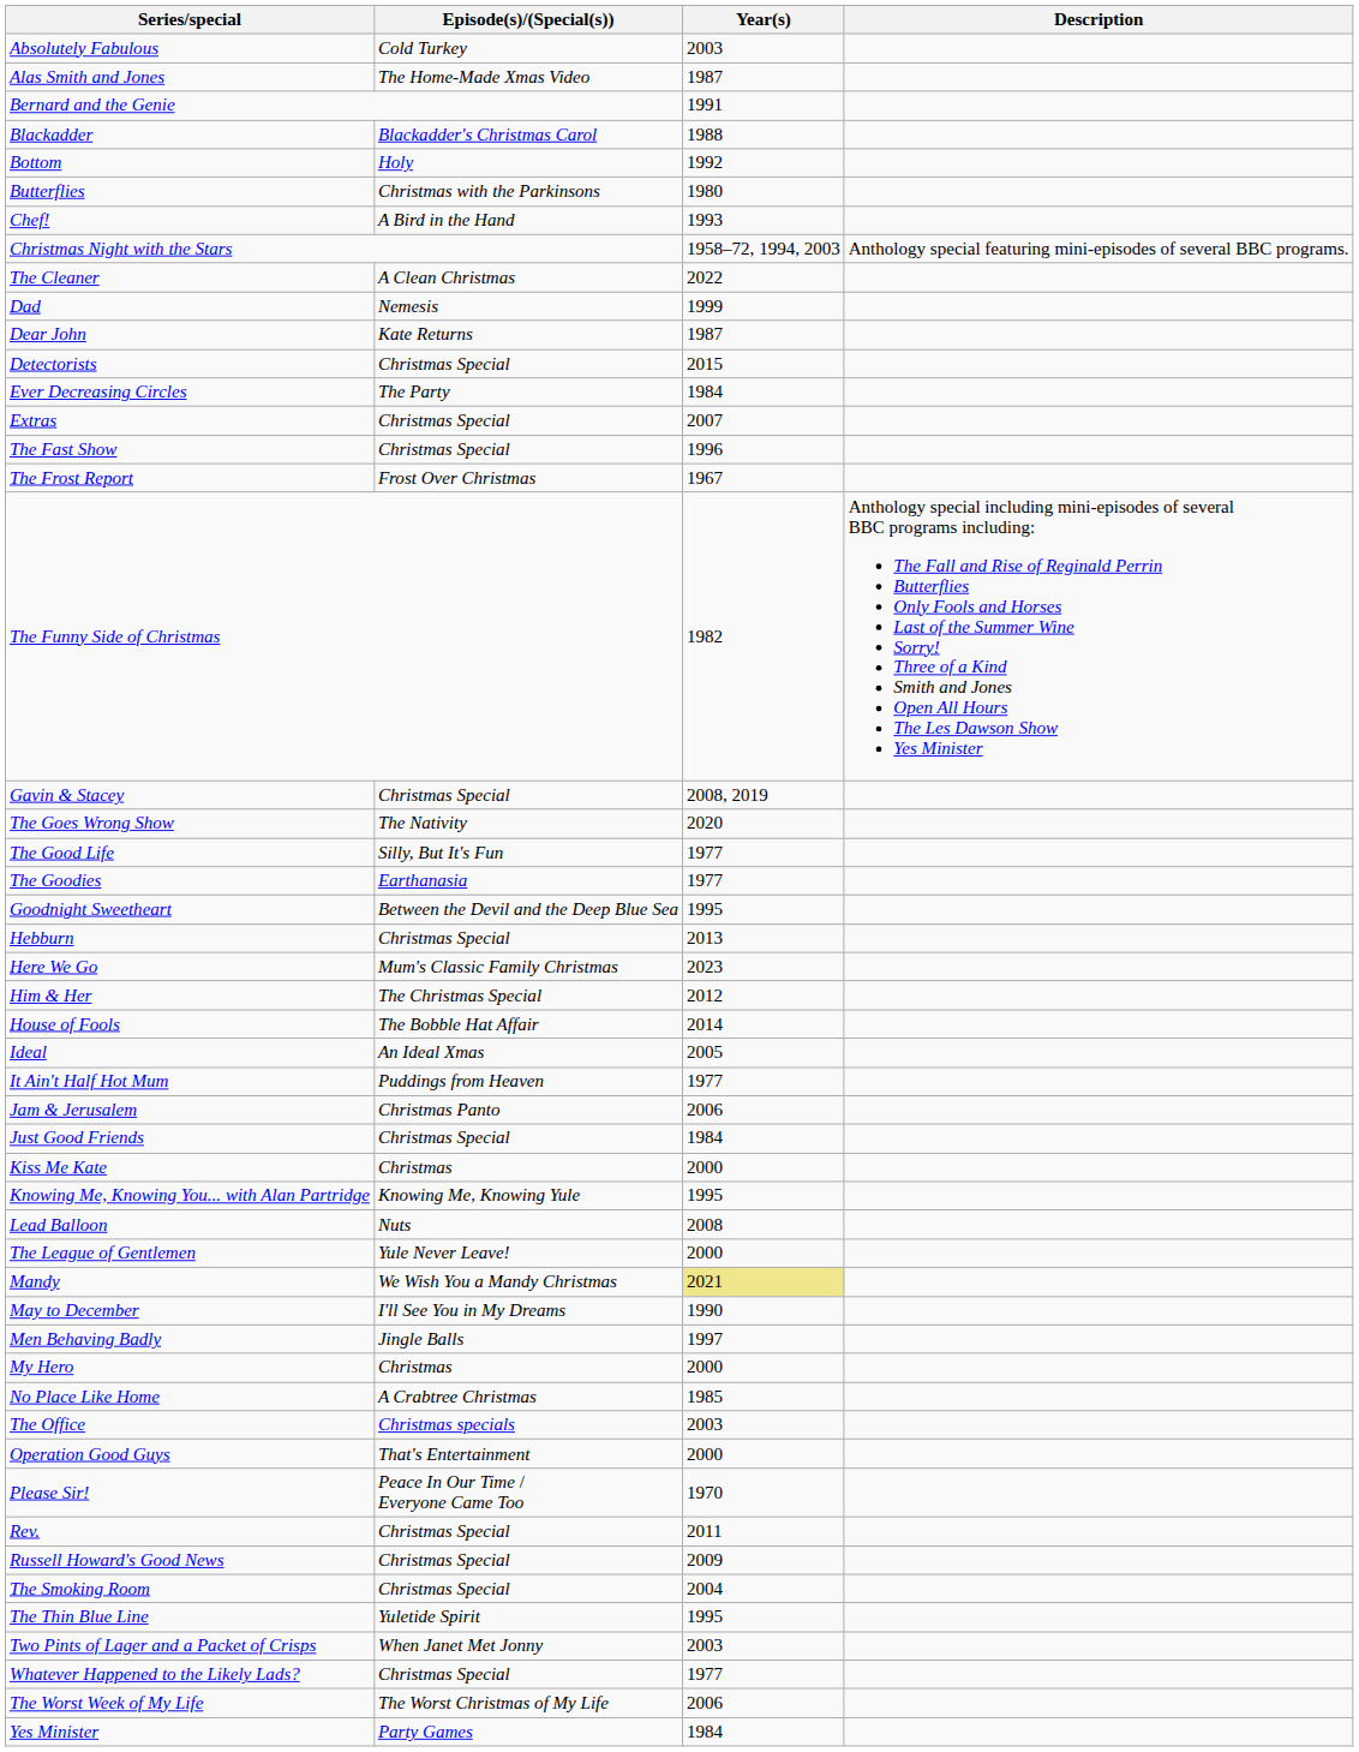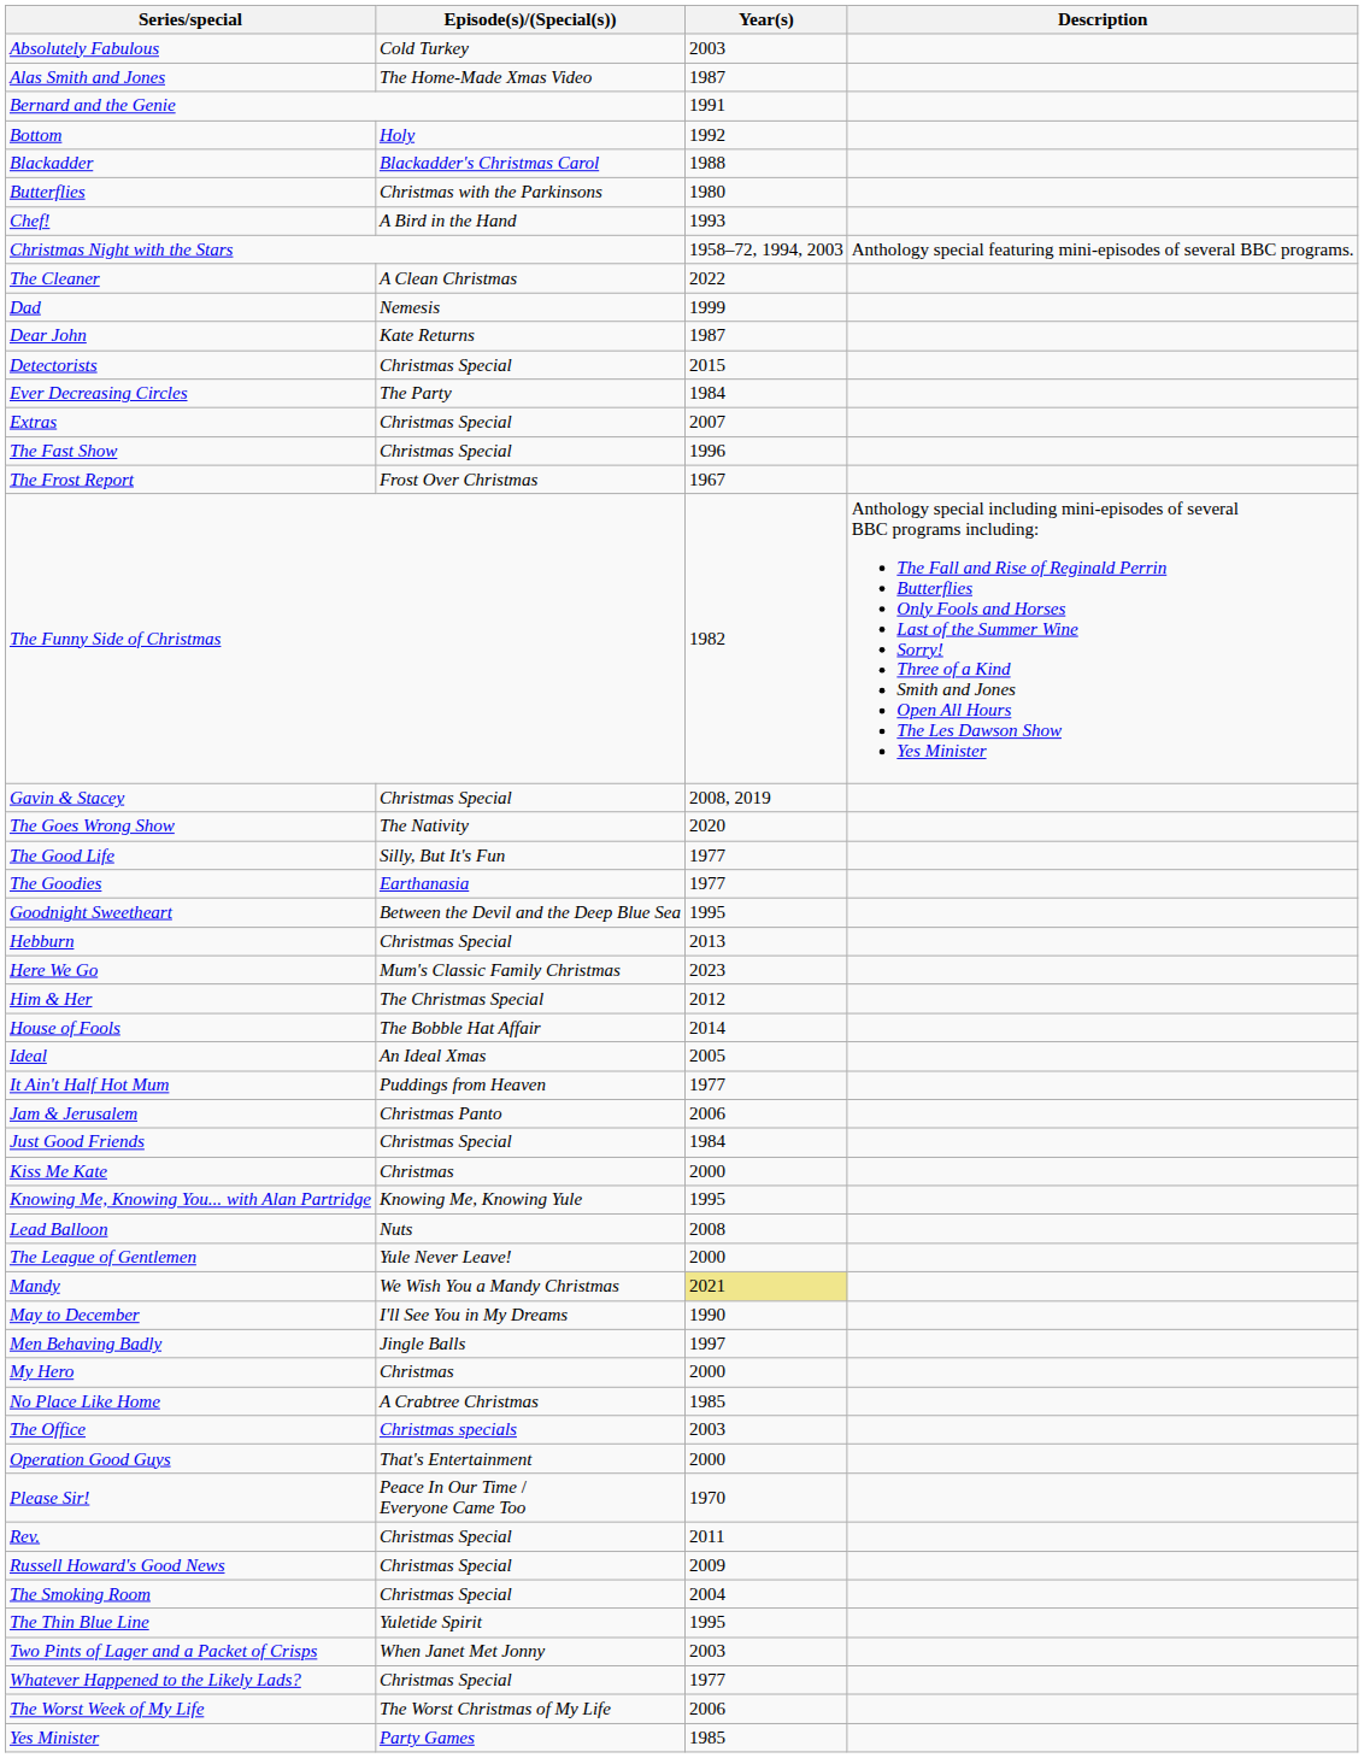rows swapped: Blackadder <-> Bottom
Yes Minister | Year(s): 1984 -> 1985
